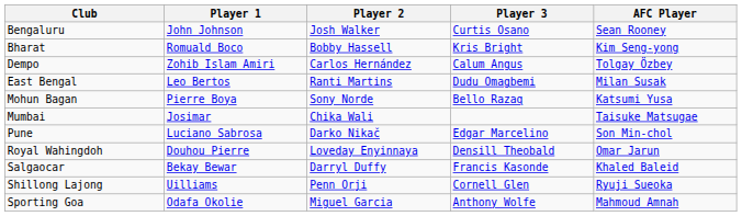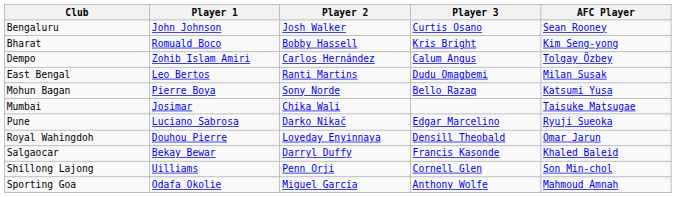Pune | AFC Player: Son Min-chol -> Ryuji Sueoka
Shillong Lajong | AFC Player: Ryuji Sueoka -> Son Min-chol
